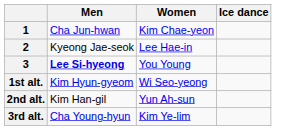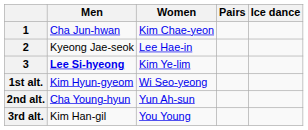+ column: Pairs
3 | Women: You Young -> Kim Ye-lim
2nd alt. | Men: Kim Han-gil -> Cha Young-hyun
3rd alt. | Men: Cha Young-hyun -> Kim Han-gil
3rd alt. | Women: Kim Ye-lim -> You Young
